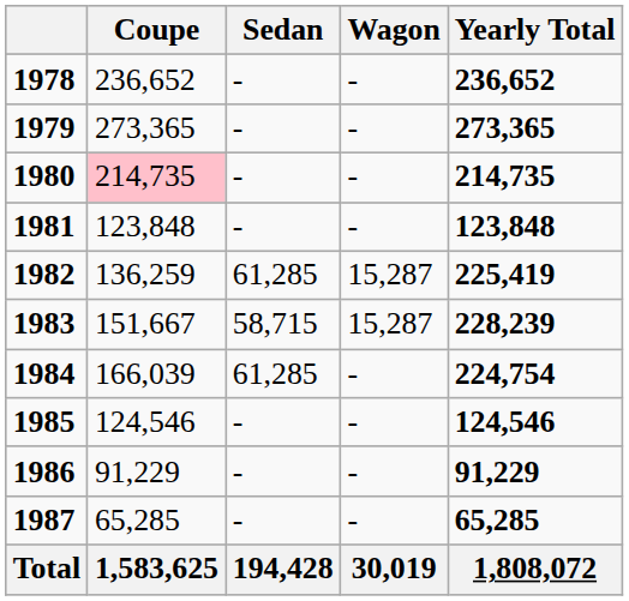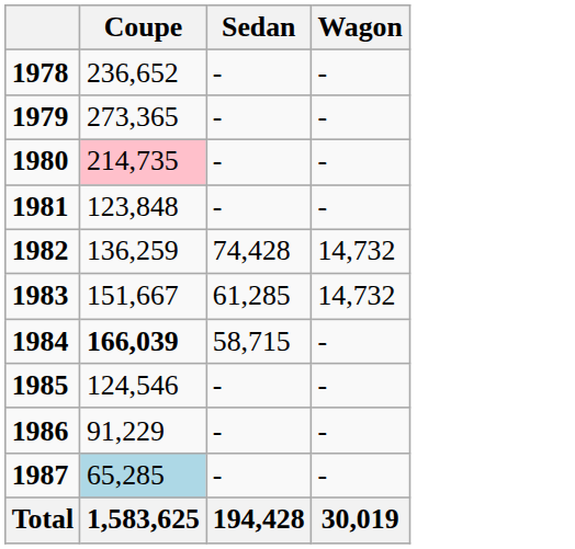- column: Yearly Total | 236,652 | 273,365 | 214,735 | 123,848 | 225,419 | 228,239 | 224,754 | 124,546 | 91,229 | 65,285 | 1,808,072
1982 | Sedan: 61,285 -> 74,428
1982 | Wagon: 15,287 -> 14,732
1983 | Sedan: 58,715 -> 61,285
1983 | Wagon: 15,287 -> 14,732
1984 | Coupe: normal -> bold
1984 | Sedan: 61,285 -> 58,715
1987 | Coupe: no background -> lightblue background
